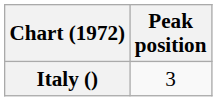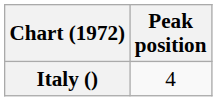Italy () | Peak position: 3 -> 4
